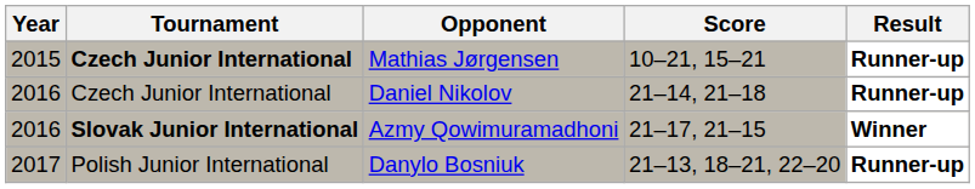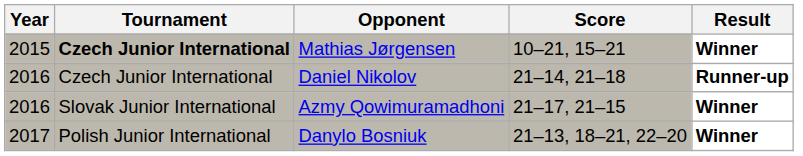Mathias Jørgensen | Result: Runner-up -> Winner
Azmy Qowimuramadhoni | Tournament: bold -> normal
Danylo Bosniuk | Result: Runner-up -> Winner
